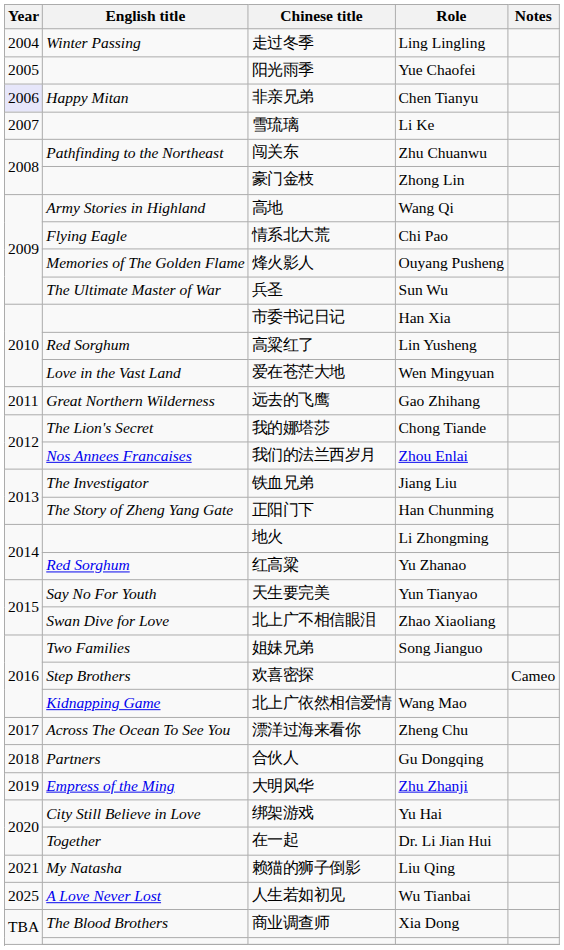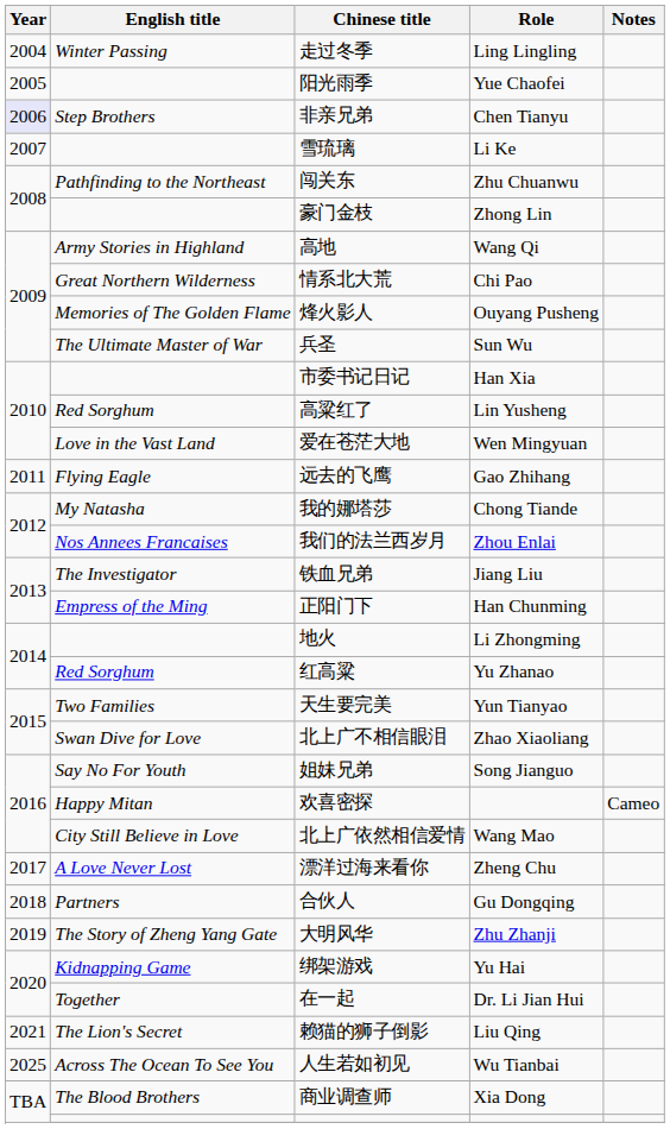非亲兄弟 | English title: Happy Mitan -> Step Brothers
情系北大荒 | English title: Flying Eagle -> Great Northern Wilderness
远去的飞鹰 | English title: Great Northern Wilderness -> Flying Eagle
我的娜塔莎 | English title: The Lion's Secret -> My Natasha
正阳门下 | English title: The Story of Zheng Yang Gate -> Empress of the Ming
天生要完美 | English title: Say No For Youth -> Two Families
姐妹兄弟 | English title: Two Families -> Say No For Youth
欢喜密探 | English title: Step Brothers -> Happy Mitan
北上广依然相信爱情 | English title: Kidnapping Game -> City Still Believe in Love
漂洋过海来看你 | English title: Across The Ocean To See You -> A Love Never Lost
大明风华 | English title: Empress of the Ming -> The Story of Zheng Yang Gate
绑架游戏 | English title: City Still Believe in Love -> Kidnapping Game
赖猫的狮子倒影 | English title: My Natasha -> The Lion's Secret
人生若如初见 | English title: A Love Never Lost -> Across The Ocean To See You
